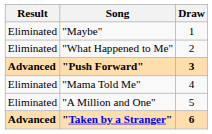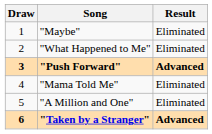columns swapped: Draw <-> Result
